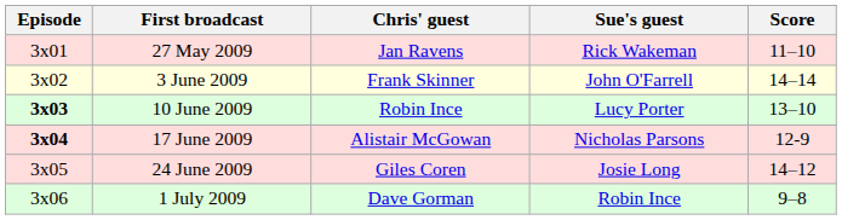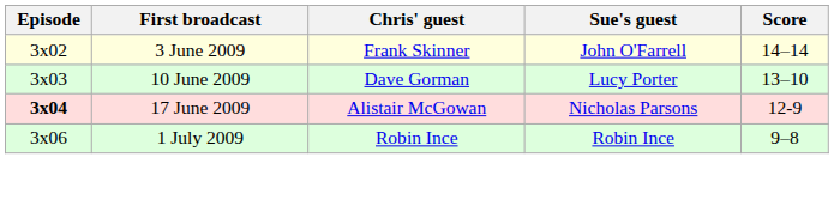- row: 3x01 | 27 May 2009 | Jan Ravens | Rick Wakeman | 11–10
10 June 2009 | Episode: bold -> normal
10 June 2009 | Chris' guest: Robin Ince -> Dave Gorman
- row: 3x05 | 24 June 2009 | Giles Coren | Josie Long | 14–12
1 July 2009 | Chris' guest: Dave Gorman -> Robin Ince
